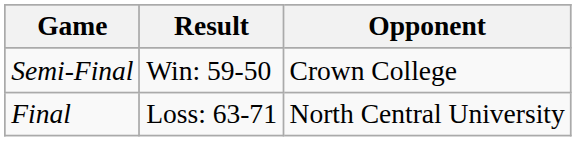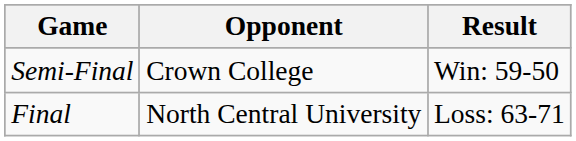columns swapped: Opponent <-> Result
